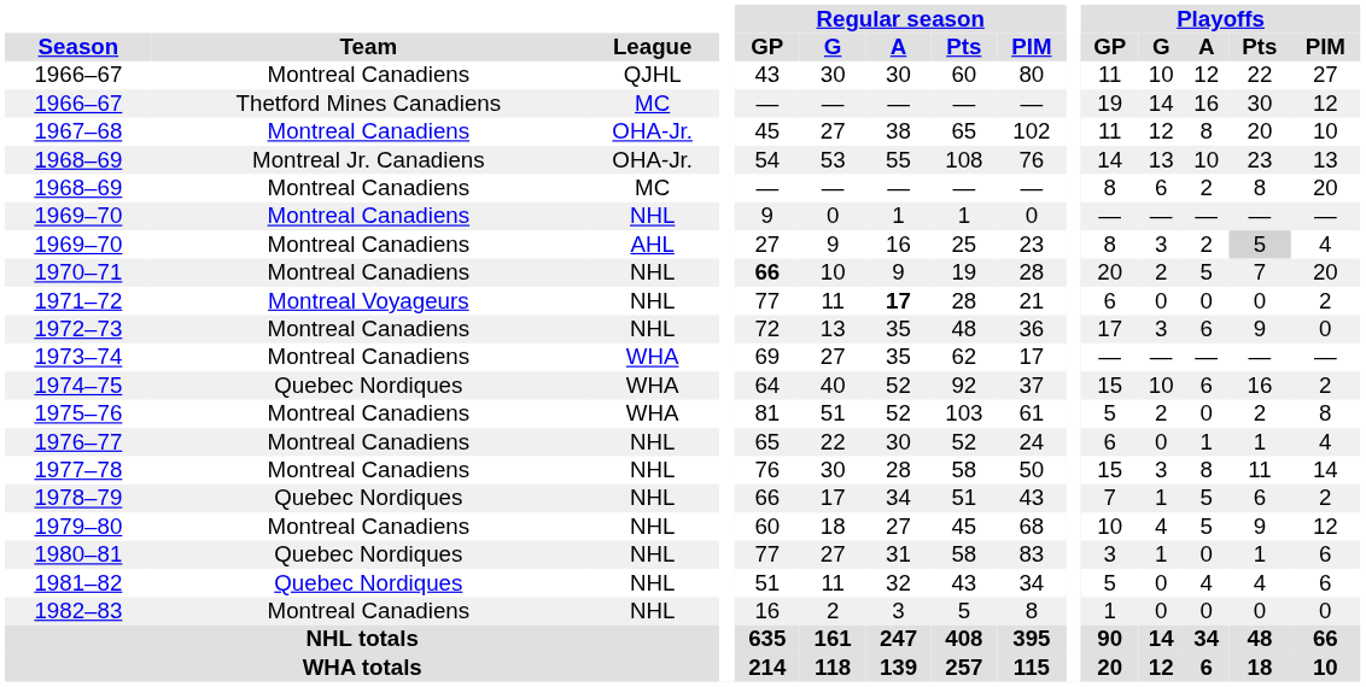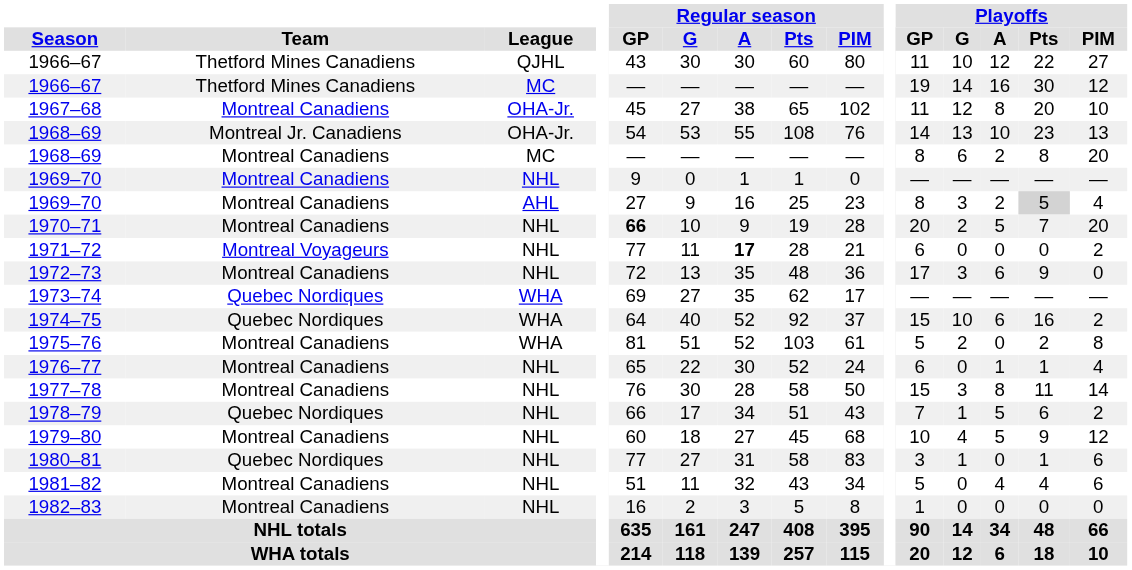1966–67 / QJHL | Team: Montreal Canadiens -> Thetford Mines Canadiens
1973–74 | Team: Montreal Canadiens -> Quebec Nordiques
1981–82 | Team: Quebec Nordiques -> Montreal Canadiens
